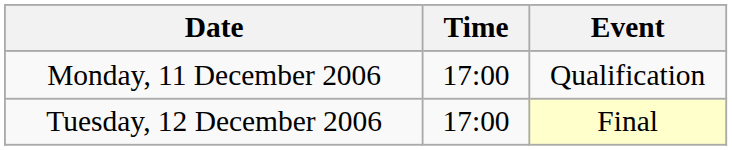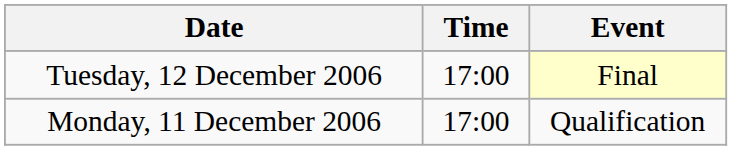rows swapped: Monday, 11 December 2006 <-> Tuesday, 12 December 2006
